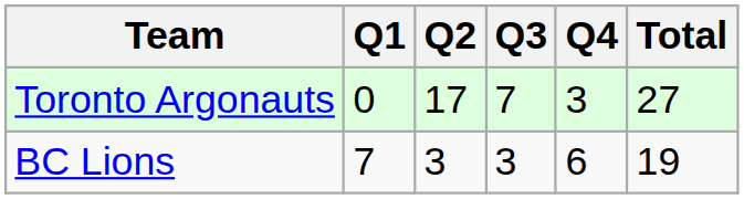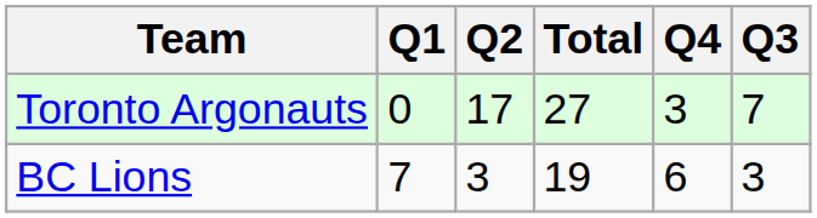columns swapped: Q3 <-> Total
